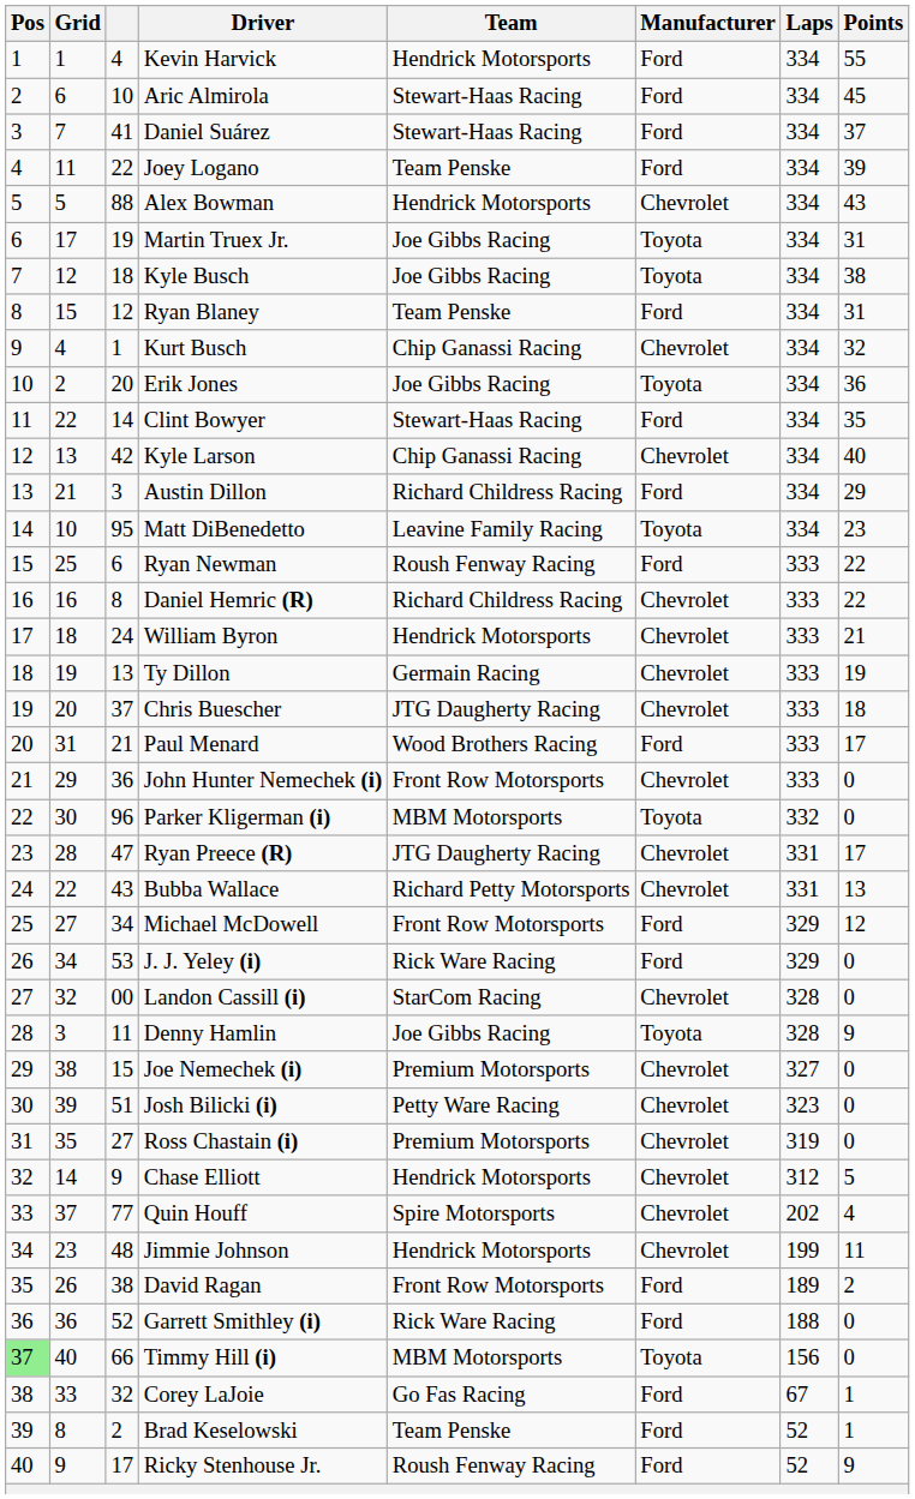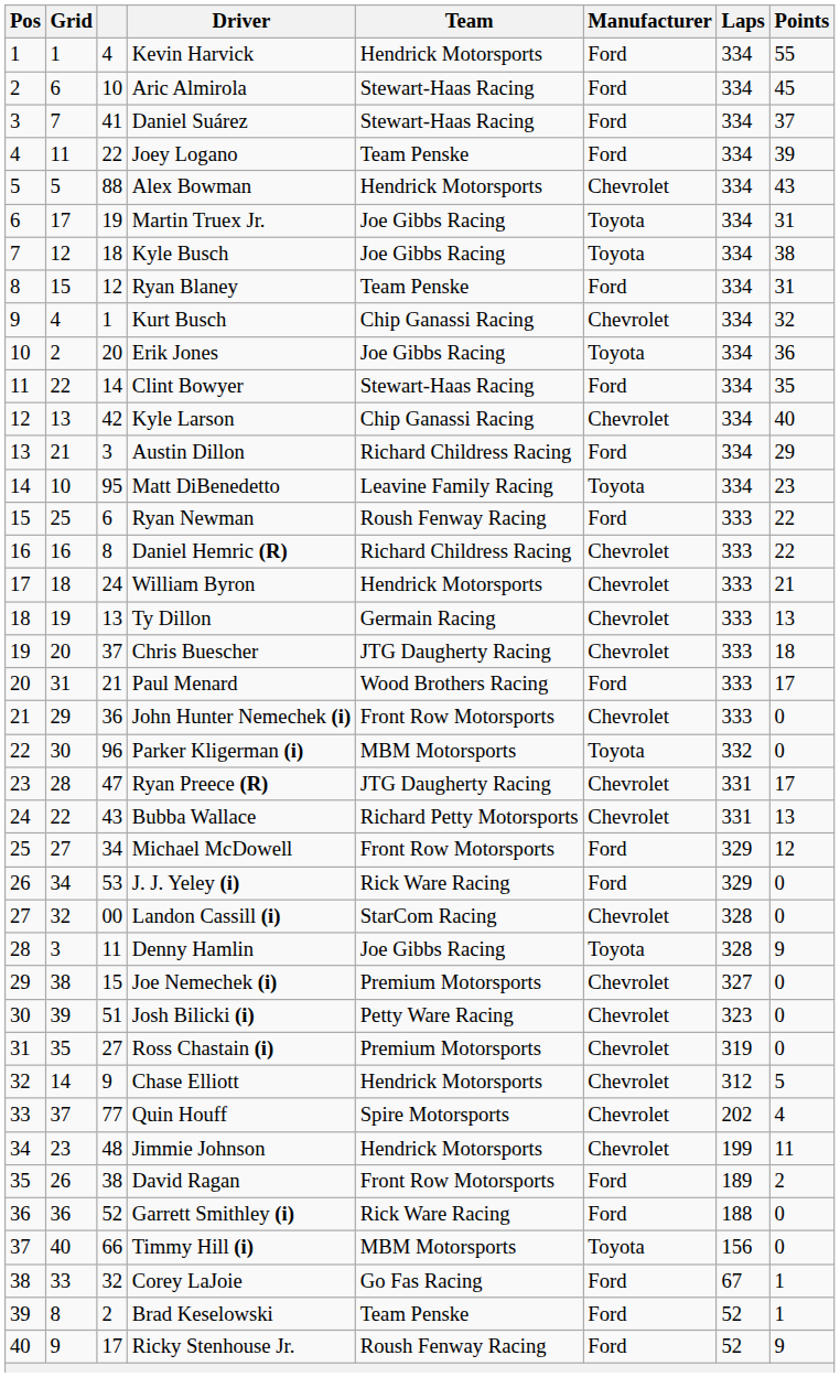Ty Dillon | Points: 19 -> 13
Timmy Hill (i) | Pos: lightgreen background -> no background
